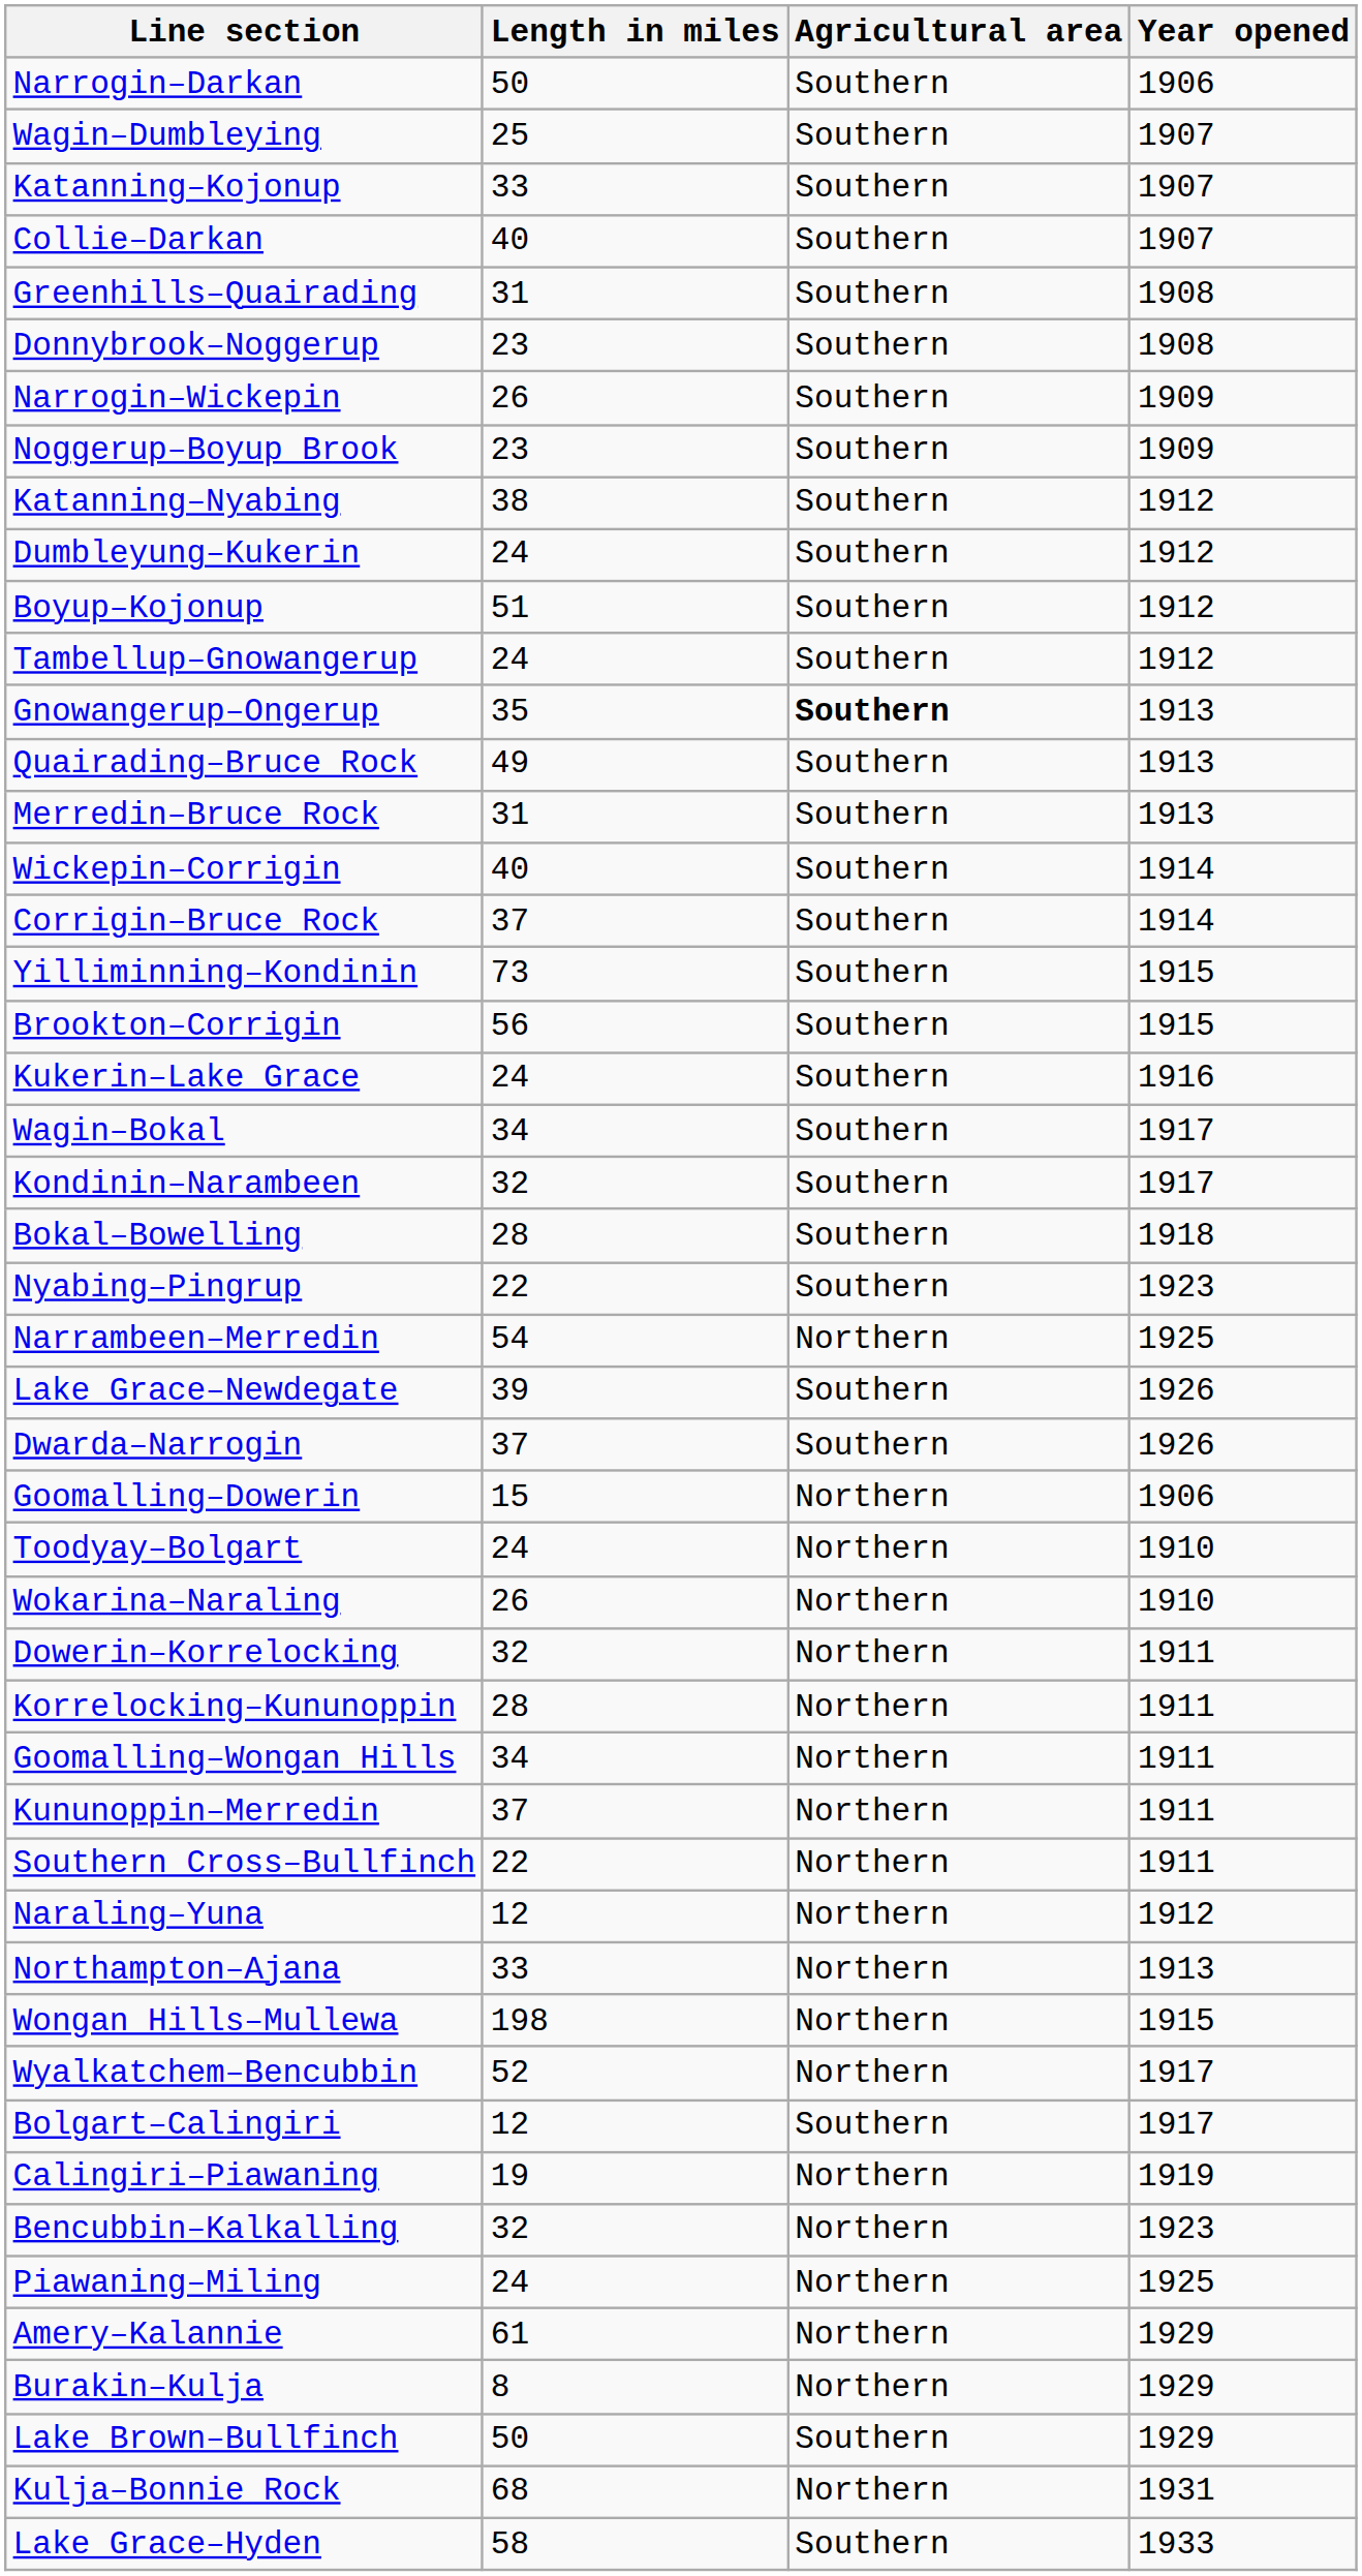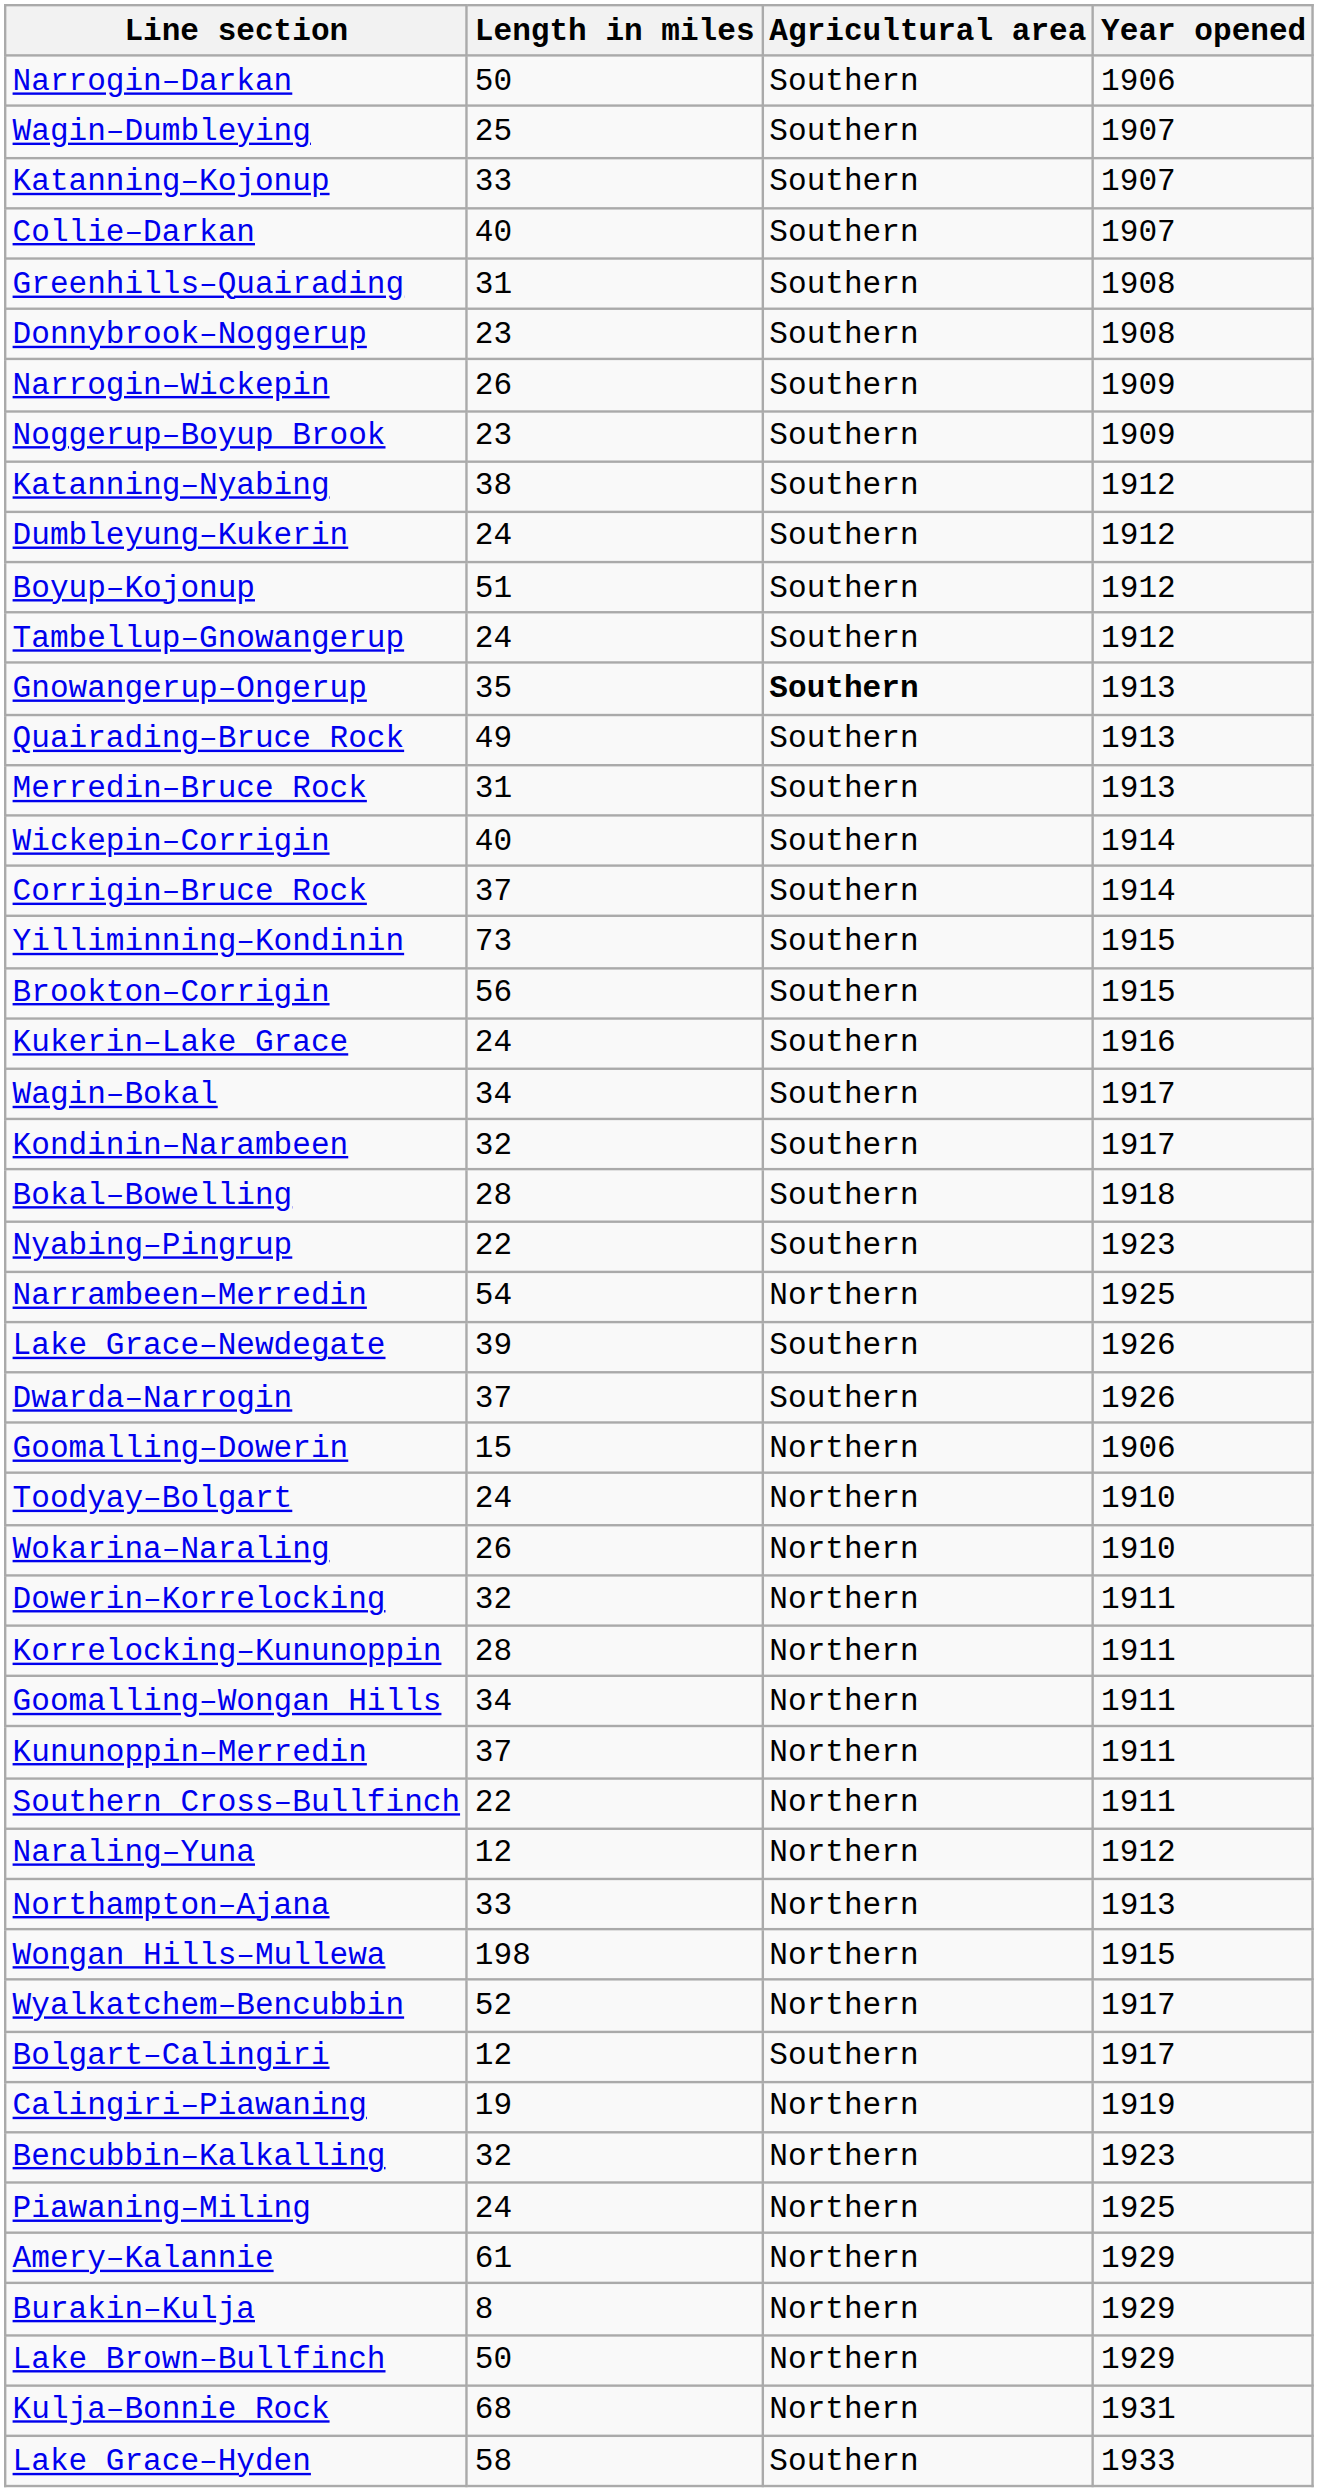Lake Brown–Bullfinch | Agricultural area: Southern -> Northern
